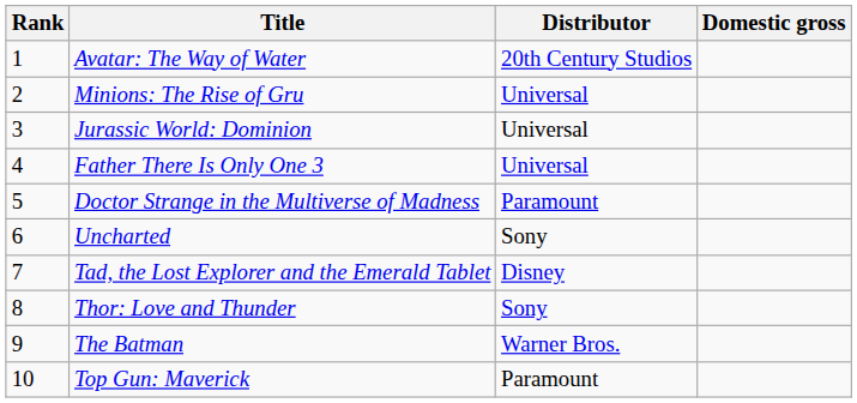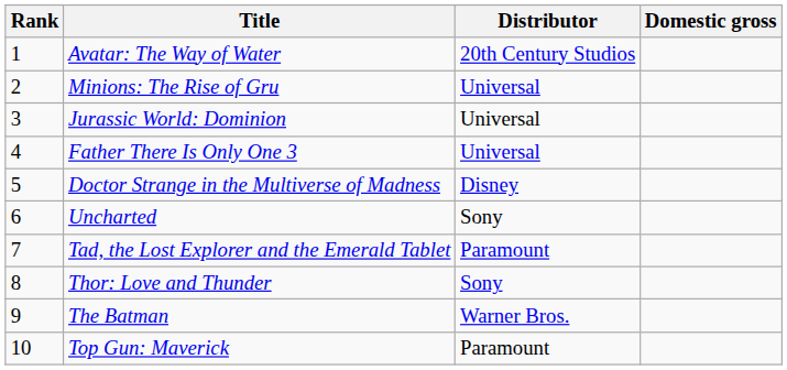Doctor Strange in the Multiverse of Madness | Distributor: Paramount -> Disney
Tad, the Lost Explorer and the Emerald Tablet | Distributor: Disney -> Paramount
